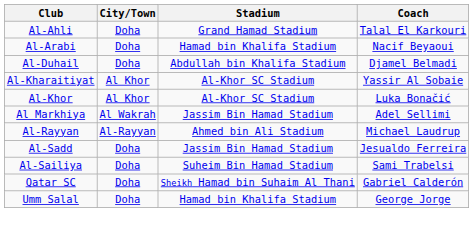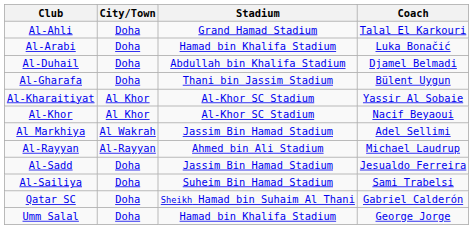Al-Arabi | Coach: Nacif Beyaoui -> Luka Bonačić
+ row: Al-Gharafa | Doha | Thani bin Jassim Stadium | Bülent Uygun
Al-Khor | Coach: Luka Bonačić -> Nacif Beyaoui
